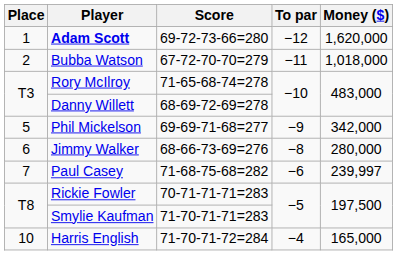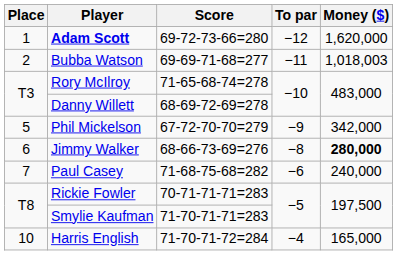Bubba Watson | Score: 67-72-70-70=279 -> 69-69-71-68=277
Bubba Watson | Money ($): 1,018,000 -> 1,018,003
Phil Mickelson | Score: 69-69-71-68=277 -> 67-72-70-70=279
Jimmy Walker | Money ($): normal -> bold
Paul Casey | Money ($): 239,997 -> 240,000
